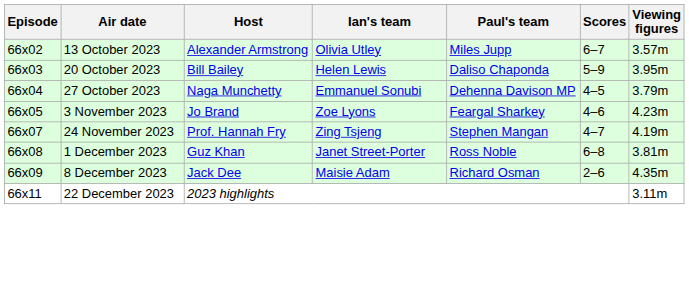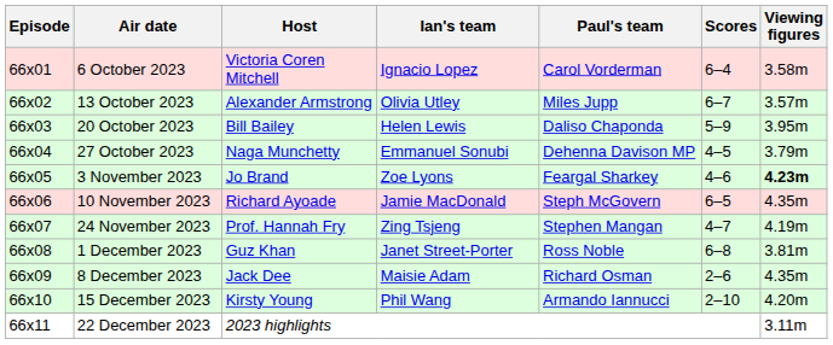+ row: 66x01 | 6 October 2023 | Victoria Coren Mitchell | Ignacio Lopez | Carol Vorderman | 6–4 | 3.58m
3 November 2023 | Viewing figures: normal -> bold
+ row: 66x06 | 10 November 2023 | Richard Ayoade | Jamie MacDonald | Steph McGovern | 6–5 | 4.35m
+ row: 66x10 | 15 December 2023 | Kirsty Young | Phil Wang | Armando Iannucci | 2–10 | 4.20m
